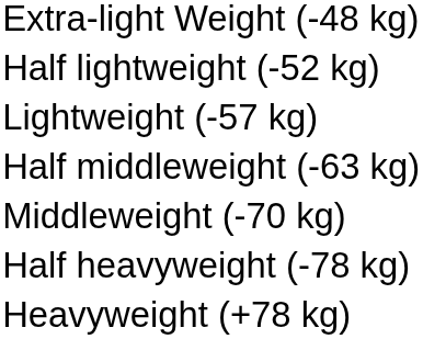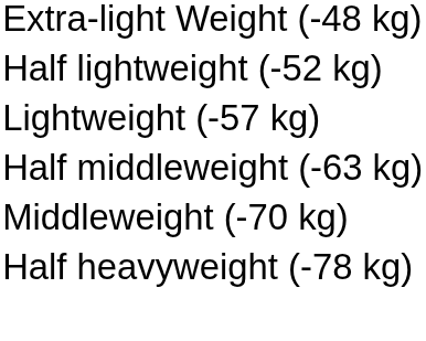- row: Heavyweight (+78 kg)
